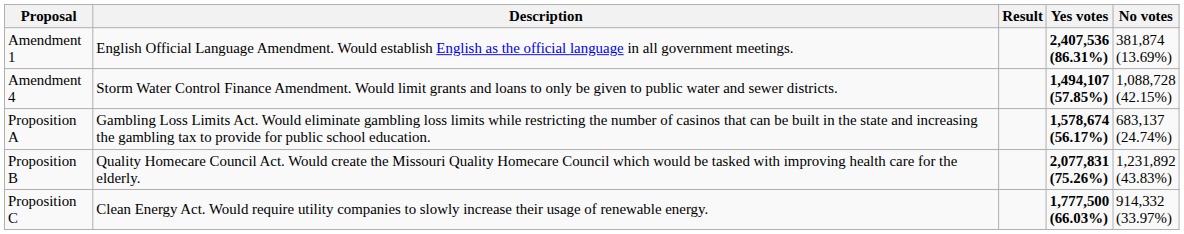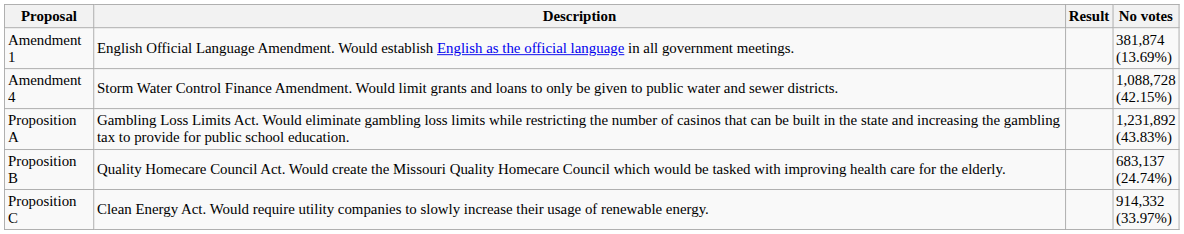- column: Yes votes | 2,407,536 (86.31%) | 1,494,107 (57.85%) | 1,578,674 (56.17%) | 2,077,831 (75.26%) | 1,777,500 (66.03%)
Proposition A | No votes: 683,137 (24.74%) -> 1,231,892 (43.83%)
Proposition B | No votes: 1,231,892 (43.83%) -> 683,137 (24.74%)
